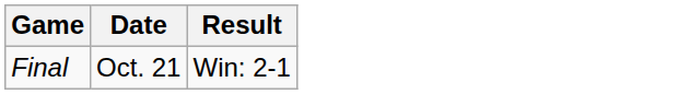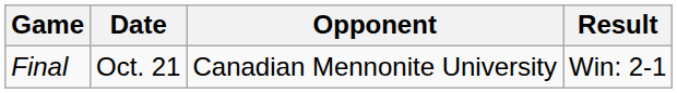+ column: Opponent | Canadian Mennonite University
